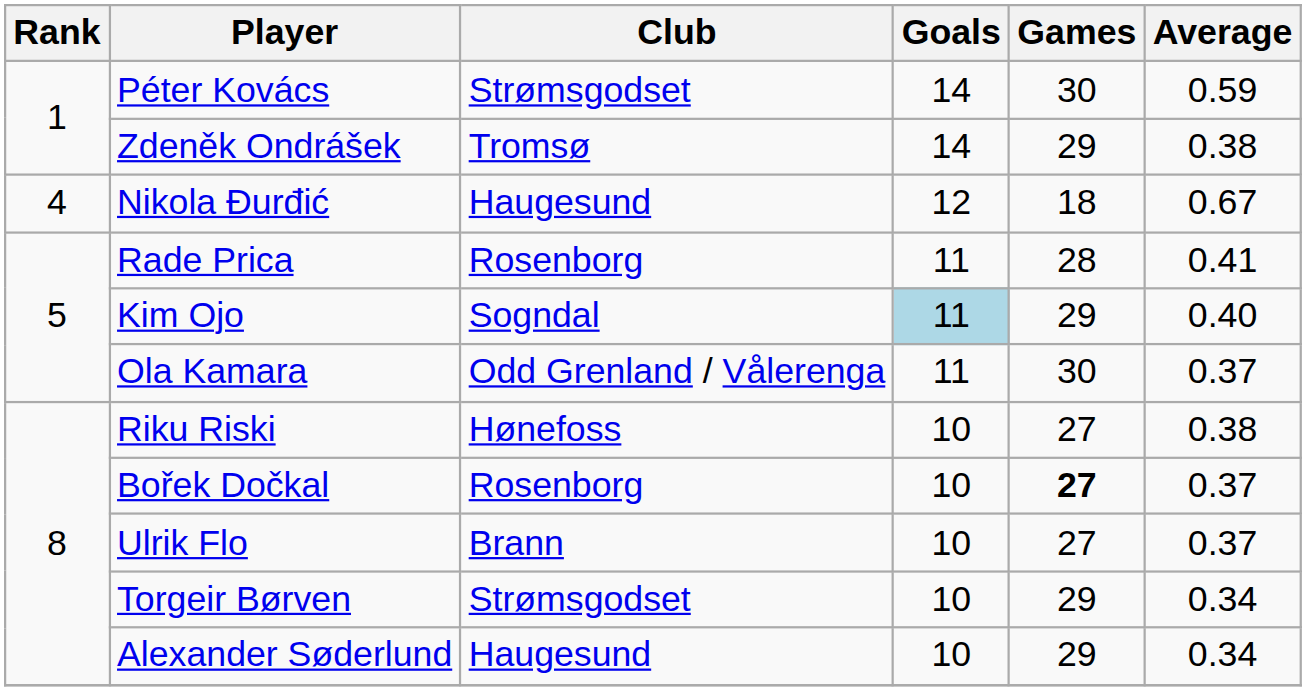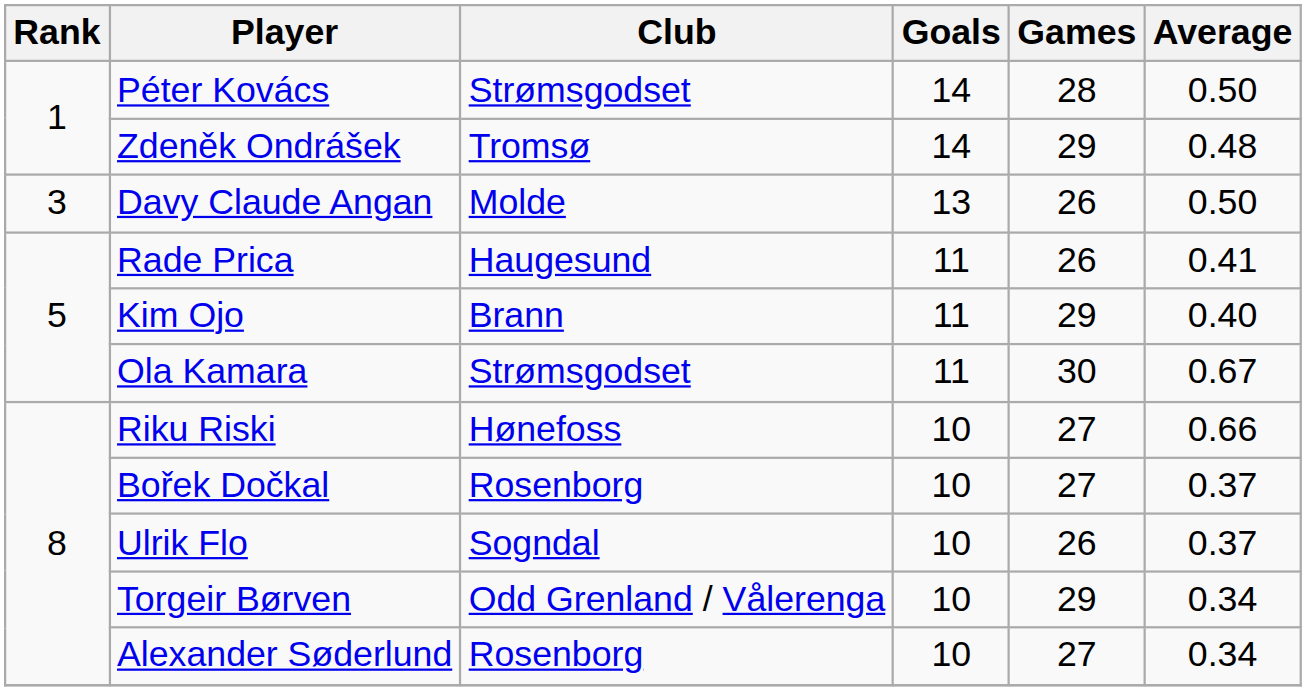Péter Kovács | Games: 30 -> 28
Péter Kovács | Average: 0.59 -> 0.50
Zdeněk Ondrášek | Average: 0.38 -> 0.48
+ row: 3 | Davy Claude Angan | Molde | 13 | 26 | 0.50
- row: 4 | Nikola Đurđić | Haugesund | 12 | 18 | 0.67
Rade Prica | Club: Rosenborg -> Haugesund
Rade Prica | Games: 28 -> 26
Kim Ojo | Club: Sogndal -> Brann
Kim Ojo | Goals: lightblue background -> no background
Ola Kamara | Club: Odd Grenland / Vålerenga -> Strømsgodset
Ola Kamara | Average: 0.37 -> 0.67
Riku Riski | Average: 0.38 -> 0.66
Bořek Dočkal | Games: bold -> normal
Ulrik Flo | Club: Brann -> Sogndal
Ulrik Flo | Games: 27 -> 26
Torgeir Børven | Club: Strømsgodset -> Odd Grenland / Vålerenga
Alexander Søderlund | Club: Haugesund -> Rosenborg
Alexander Søderlund | Games: 29 -> 27
